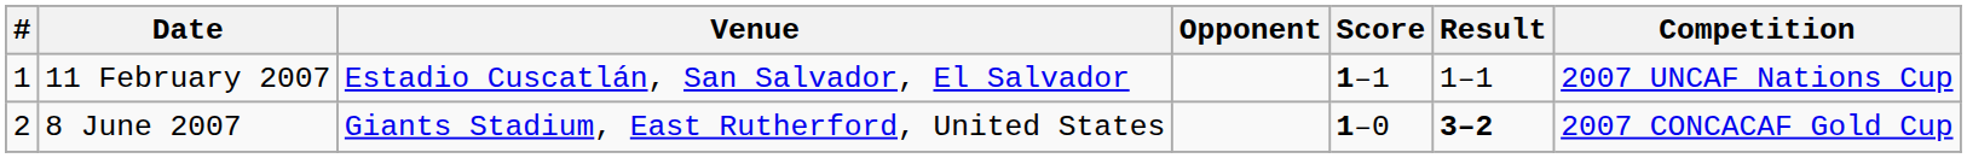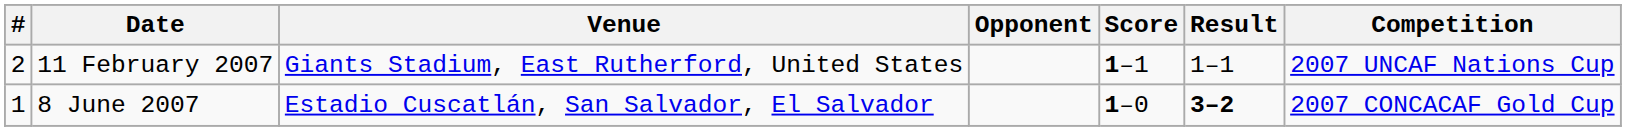11 February 2007 | #: 1 -> 2
11 February 2007 | Venue: Estadio Cuscatlán, San Salvador, El Salvador -> Giants Stadium, East Rutherford, United States
8 June 2007 | #: 2 -> 1
8 June 2007 | Venue: Giants Stadium, East Rutherford, United States -> Estadio Cuscatlán, San Salvador, El Salvador
